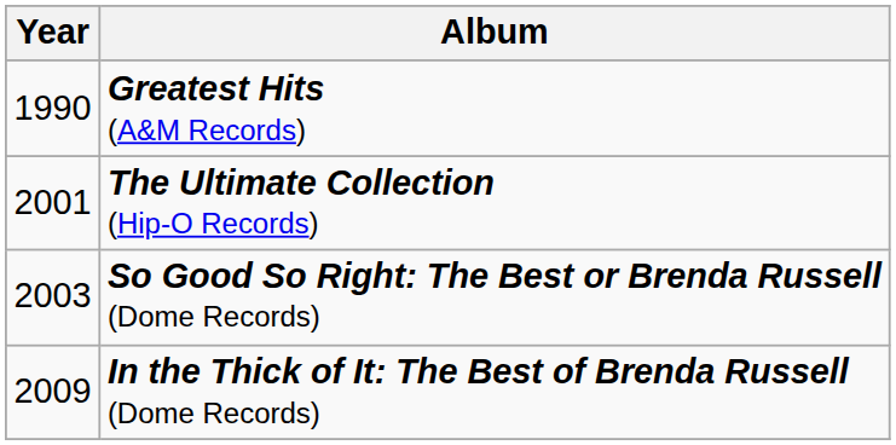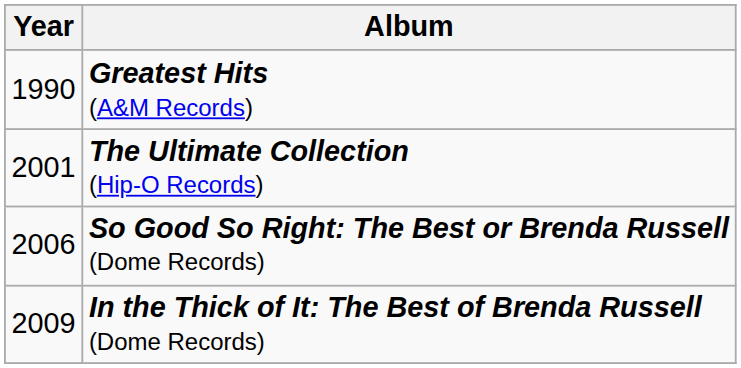So Good So Right: The Best or Brenda Russell (Dome Records) | Year: 2003 -> 2006
